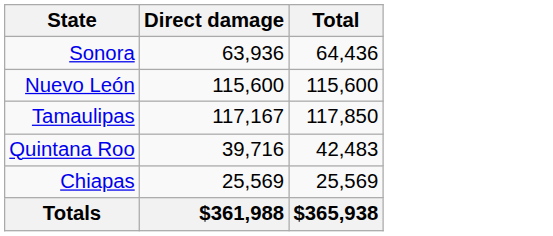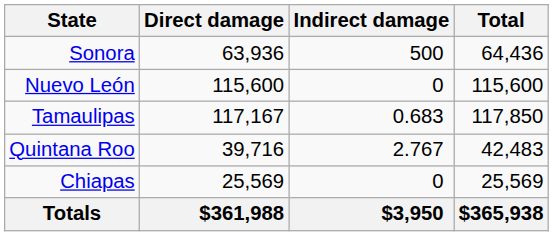+ column: Indirect damage | 500 | 0 | 0.683 | 2.767 | 0 | $3,950
